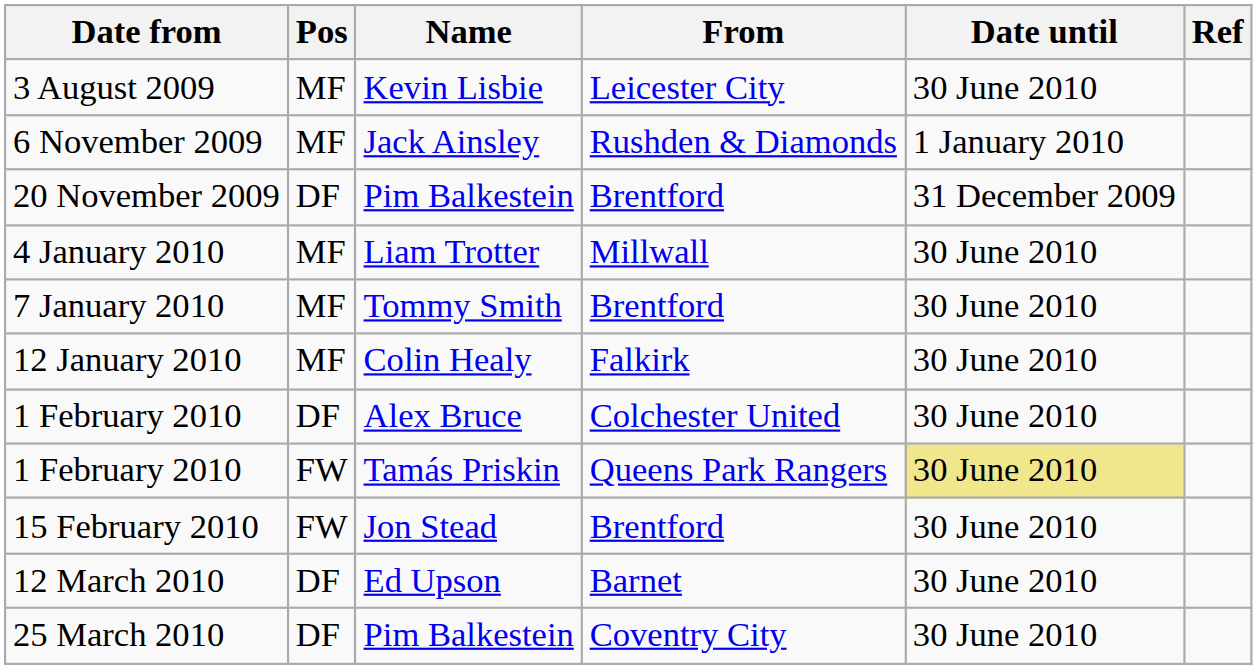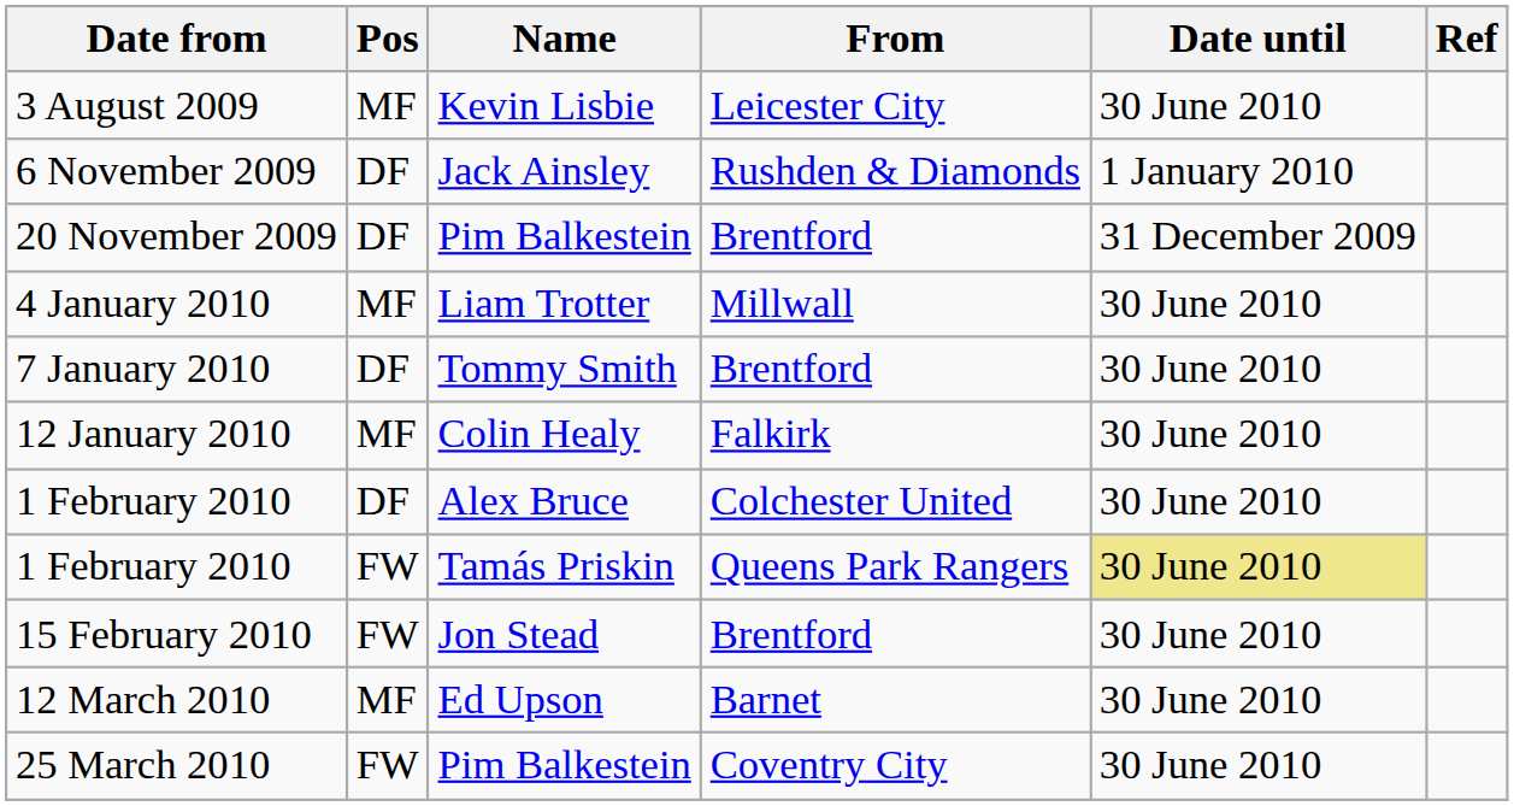6 November 2009 | Pos: MF -> DF
7 January 2010 | Pos: MF -> DF
12 March 2010 | Pos: DF -> MF
25 March 2010 | Pos: DF -> FW
